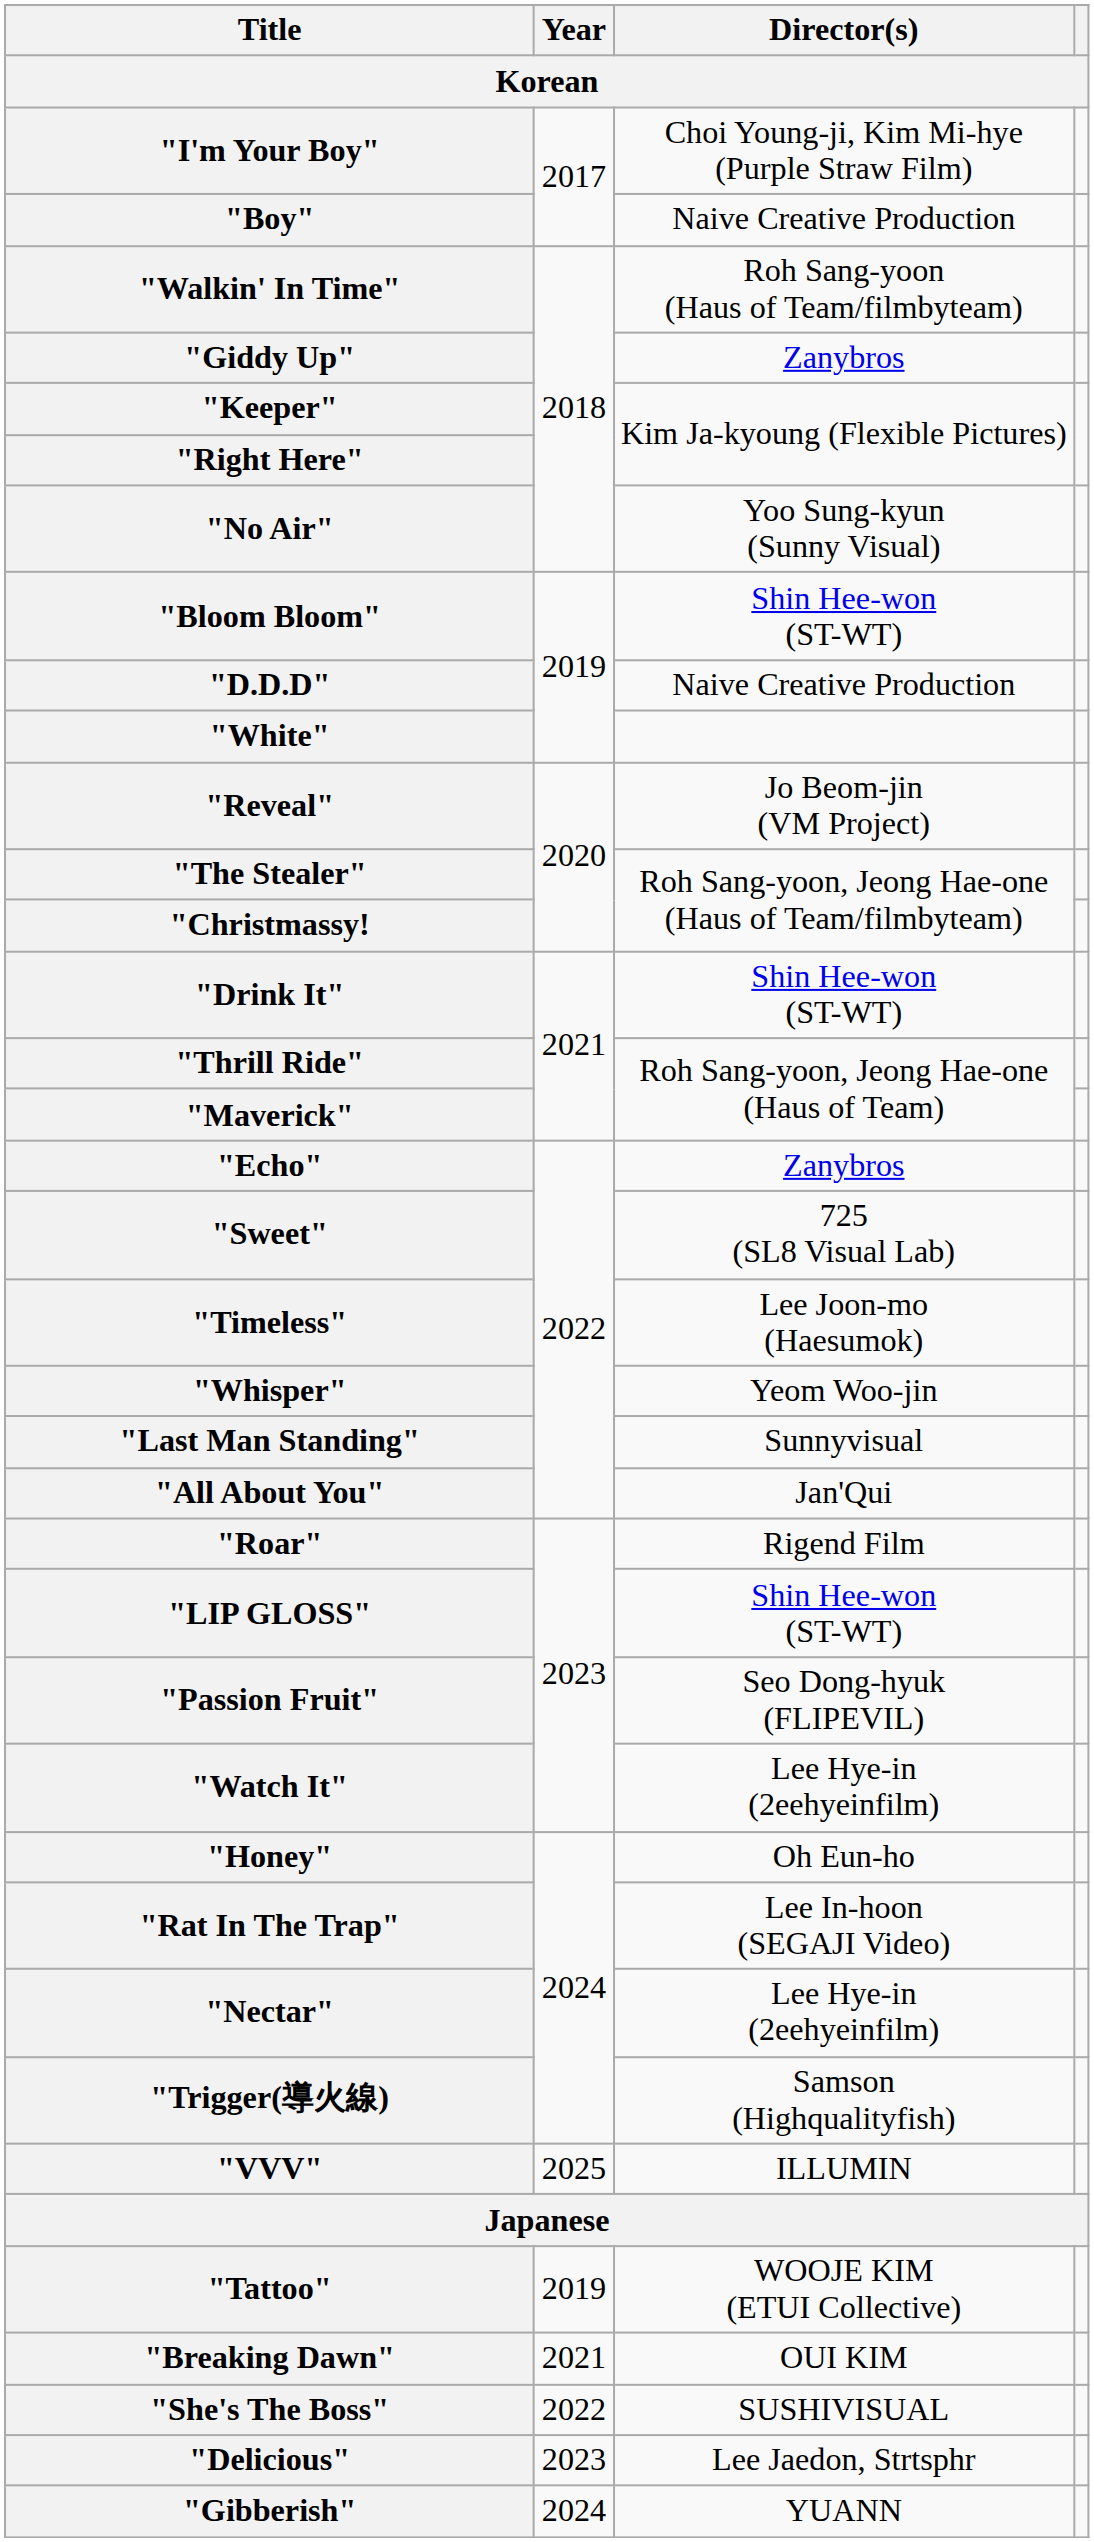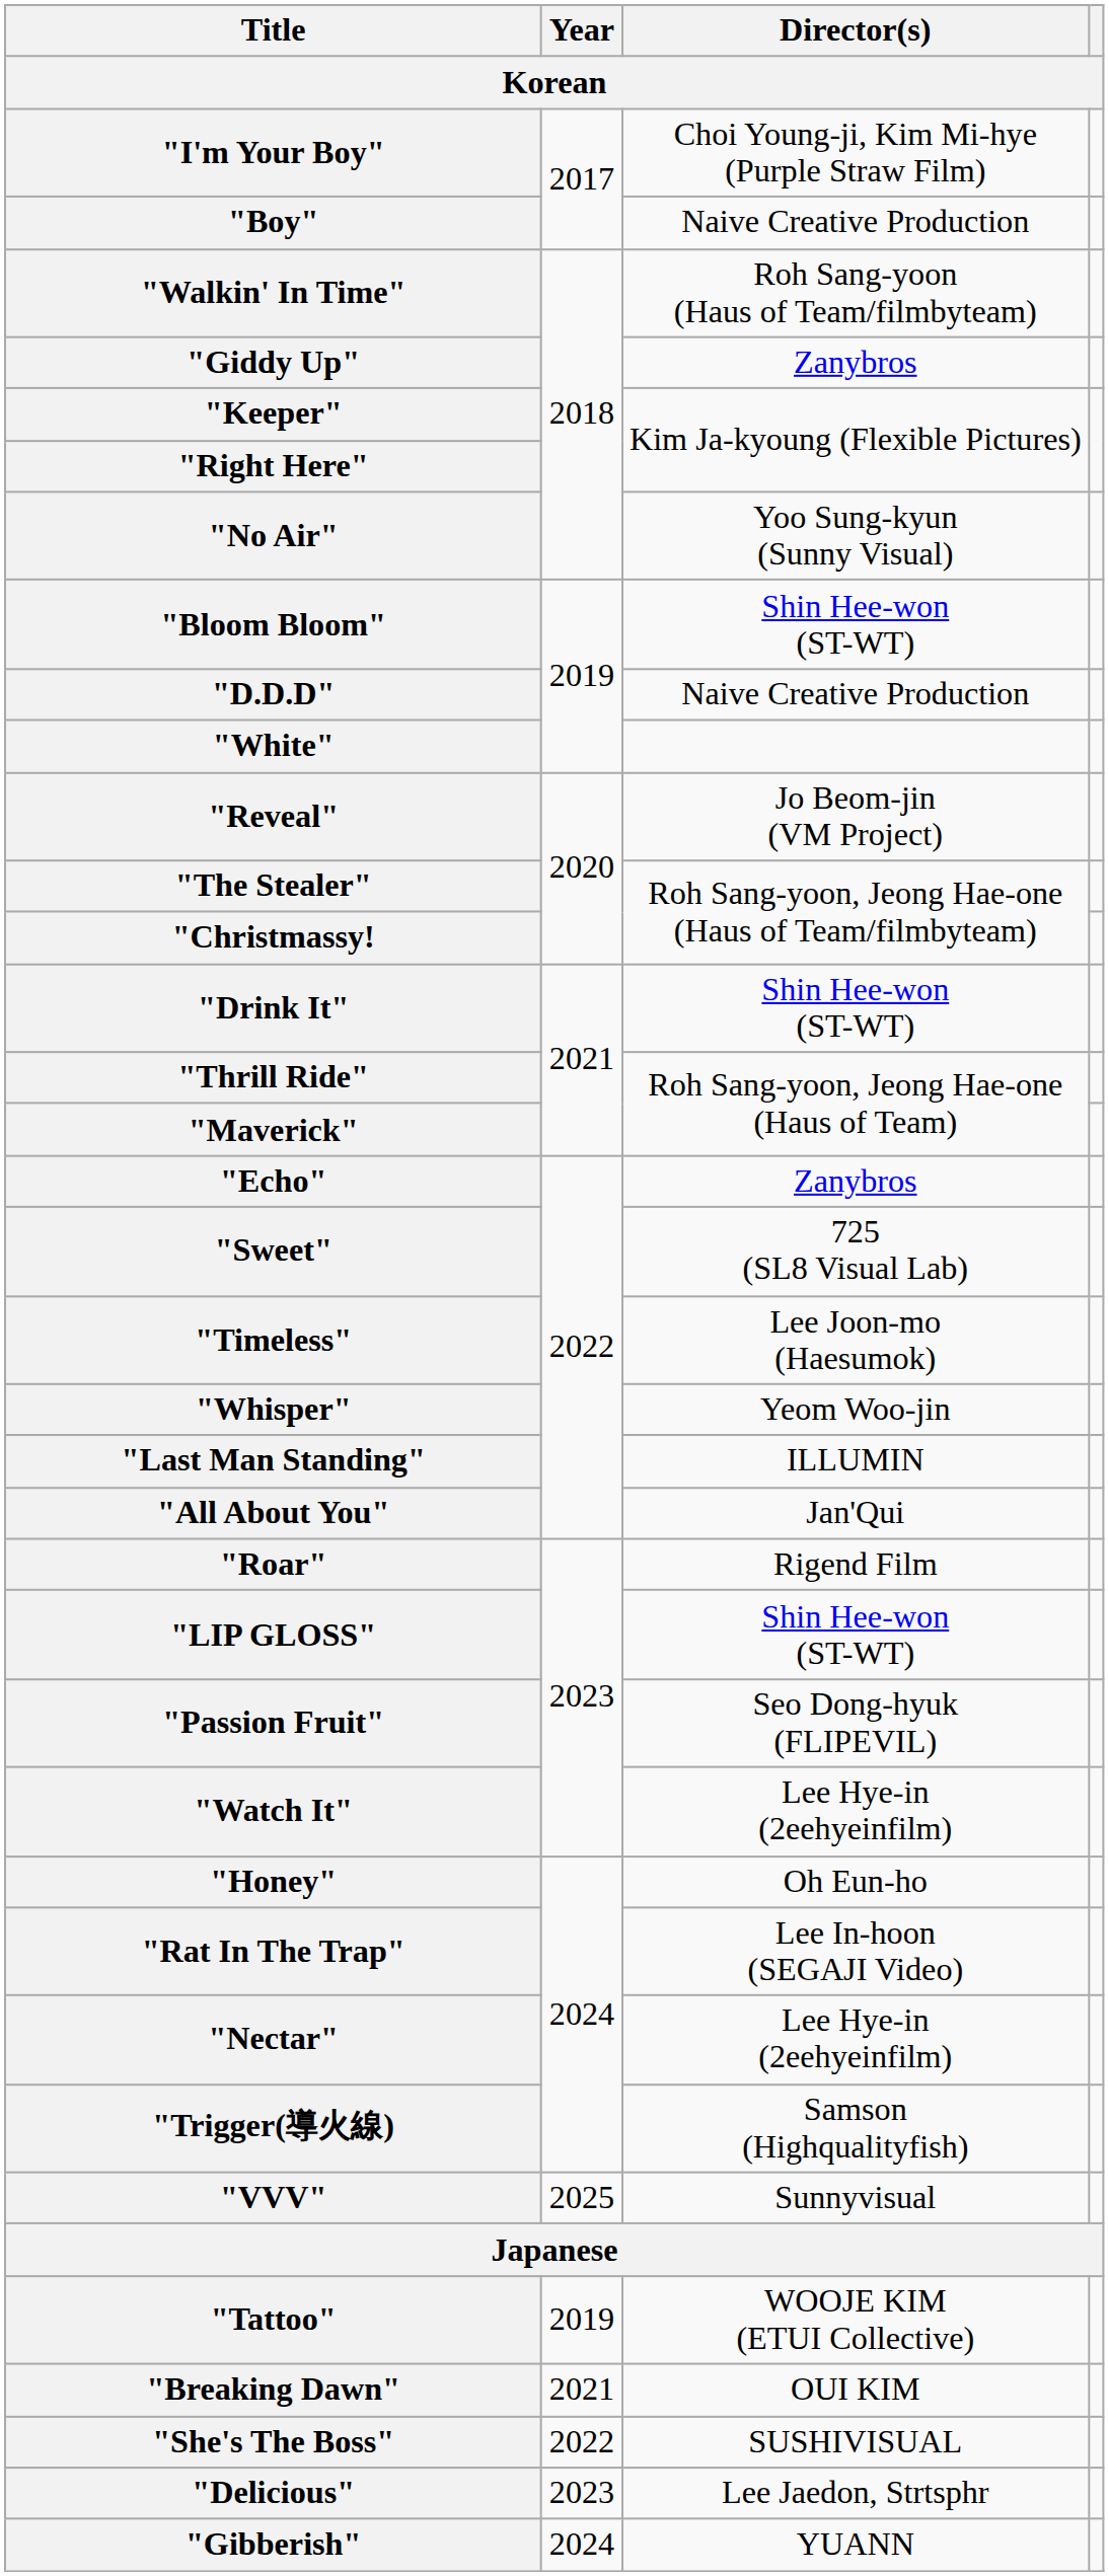"Last Man Standing" | Director(s): Sunnyvisual -> ILLUMIN
"VVV" | Director(s): ILLUMIN -> Sunnyvisual
